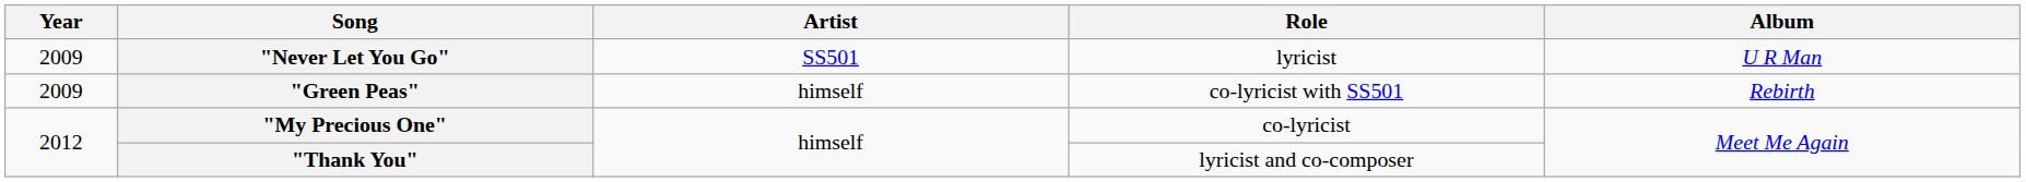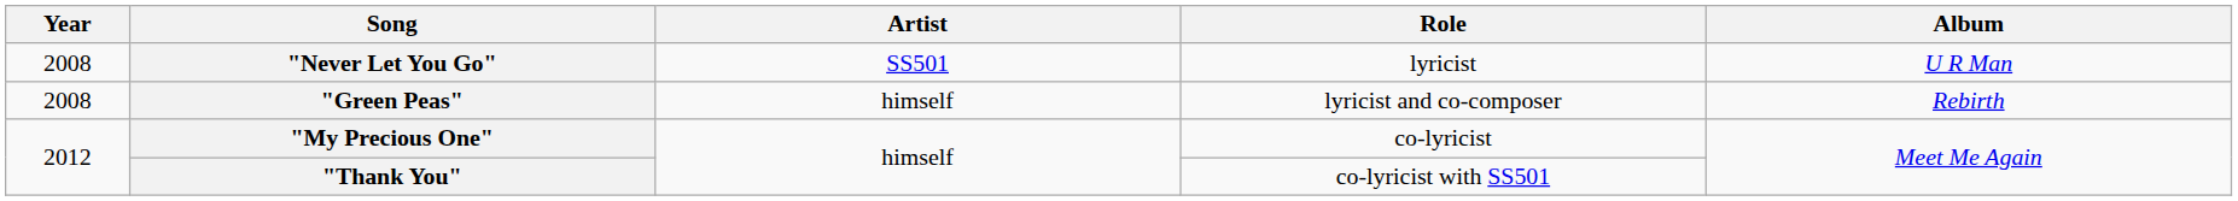"Never Let You Go" | Year: 2009 -> 2008
"Green Peas" | Year: 2009 -> 2008
"Green Peas" | Role: co-lyricist with SS501 -> lyricist and co-composer
"Thank You" | Role: lyricist and co-composer -> co-lyricist with SS501
